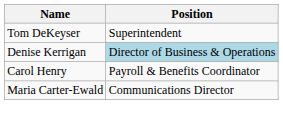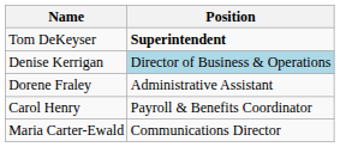Tom DeKeyser | Position: normal -> bold
+ row: Dorene Fraley | Administrative Assistant
